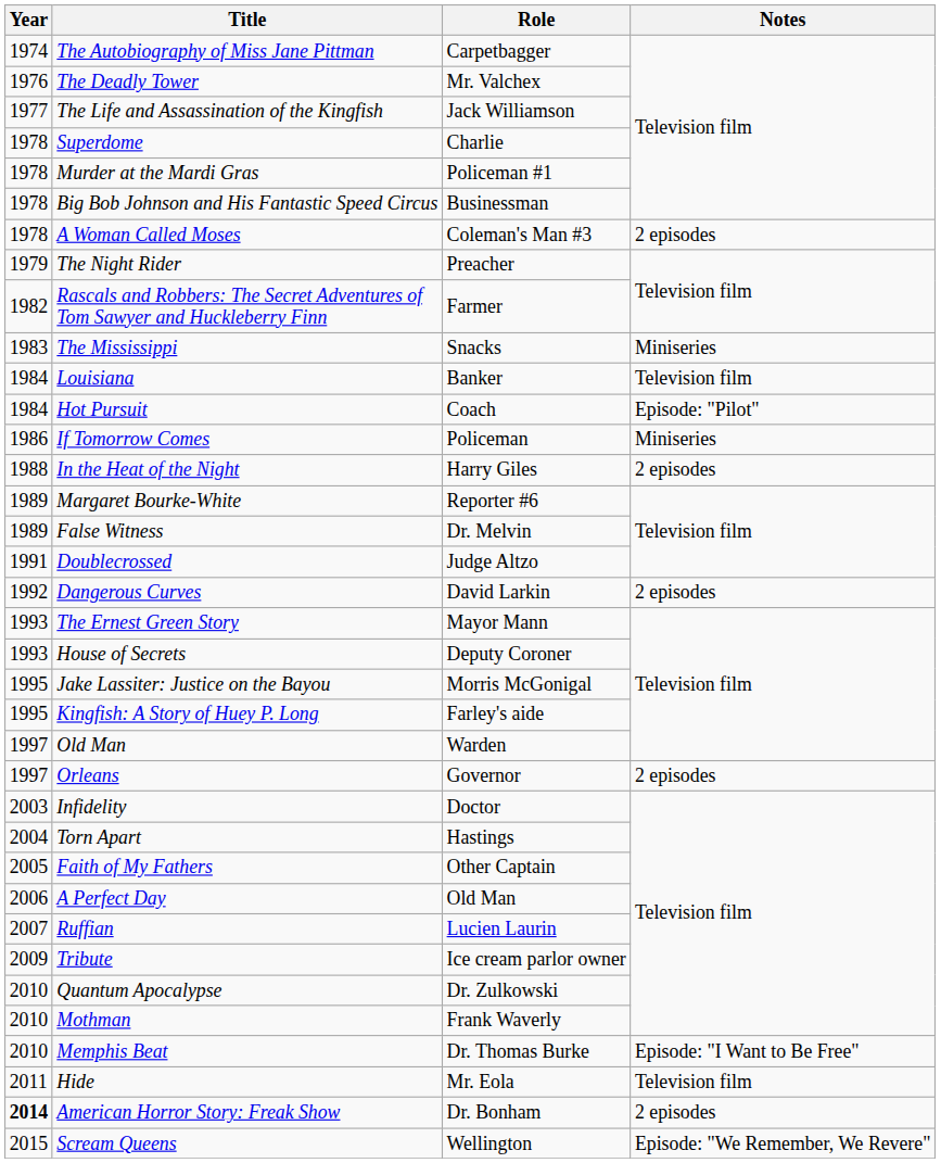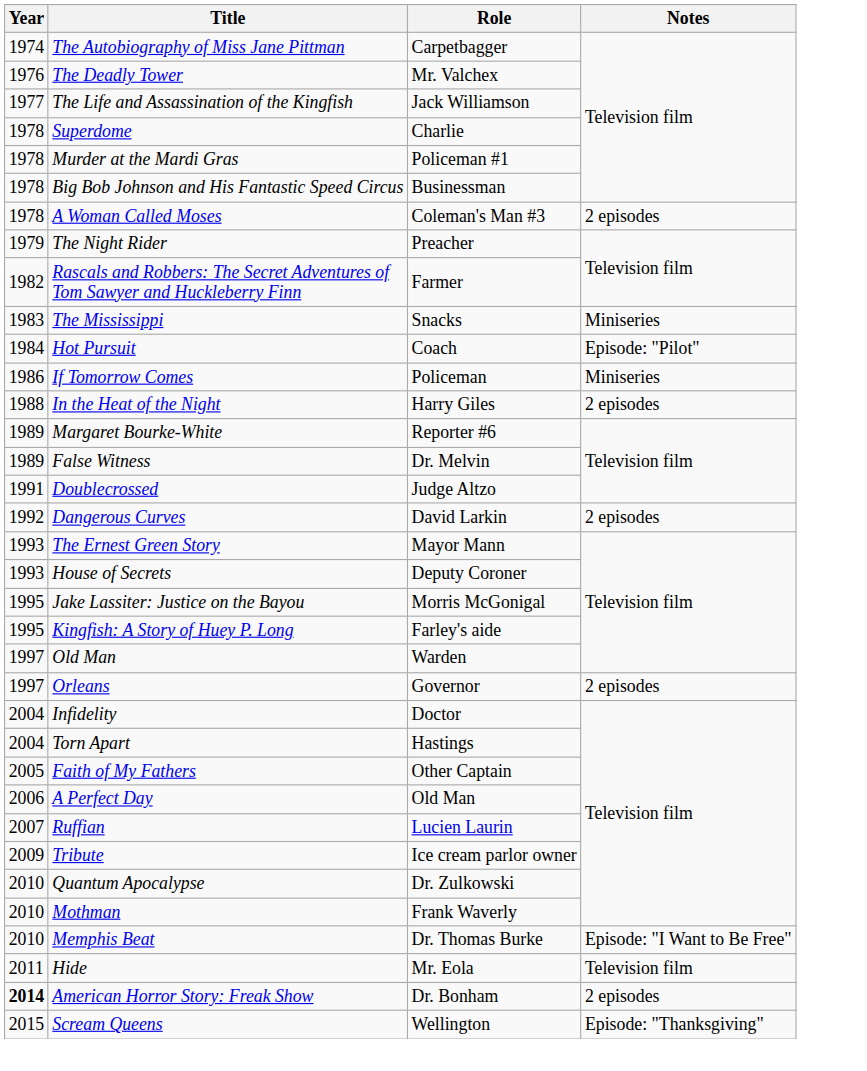- row: 1984 | Louisiana | Banker | Television film
Infidelity | Year: 2003 -> 2004
Scream Queens | Notes: Episode: "We Remember, We Revere" -> Episode: "Thanksgiving"
